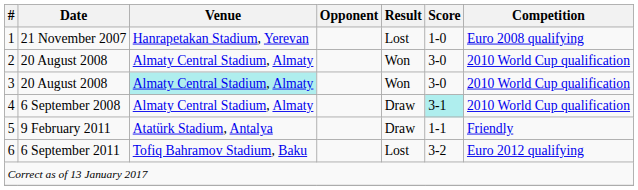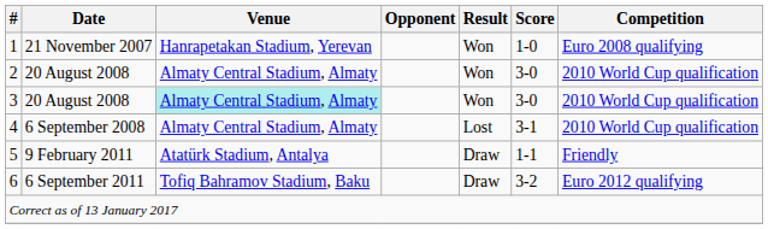1 | Result: Lost -> Won
4 | Result: Draw -> Lost
4 | Score: paleturquoise background -> no background
6 | Result: Lost -> Draw
